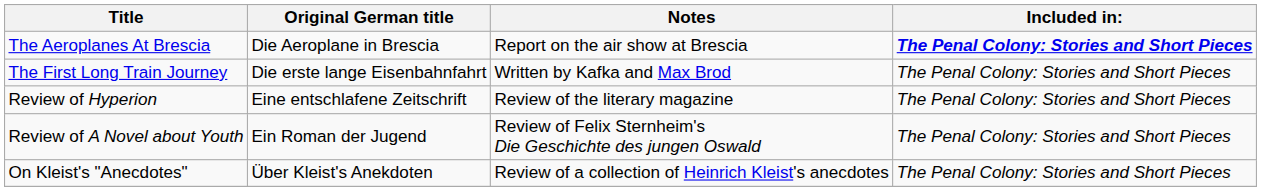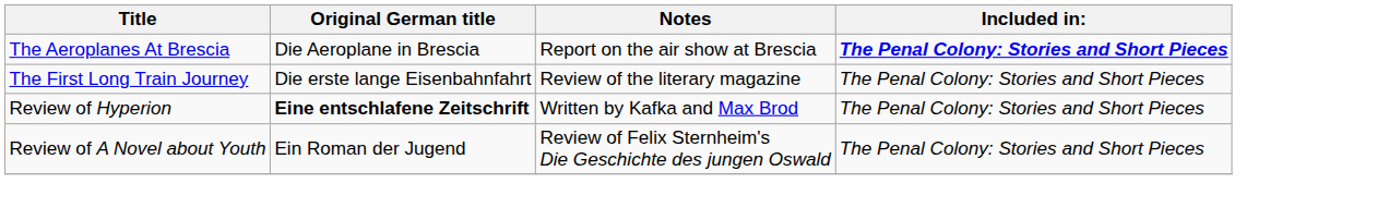The First Long Train Journey | Notes: Written by Kafka and Max Brod -> Review of the literary magazine
Review of Hyperion | Original German title: normal -> bold
Review of Hyperion | Notes: Review of the literary magazine -> Written by Kafka and Max Brod
- row: On Kleist's "Anecdotes" | Über Kleist's Anekdoten | Review of a collection of Heinrich Kleist's anecdotes | The Penal Colony: Stories and Short Pieces
